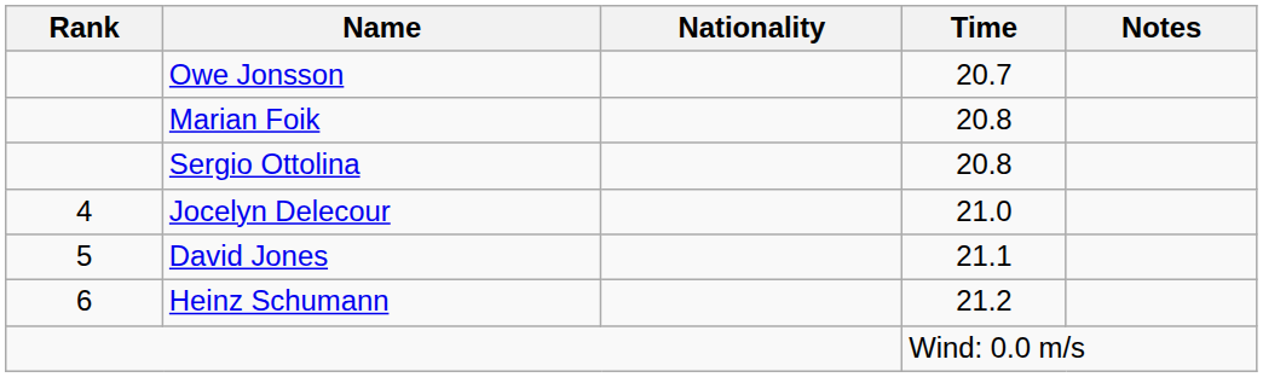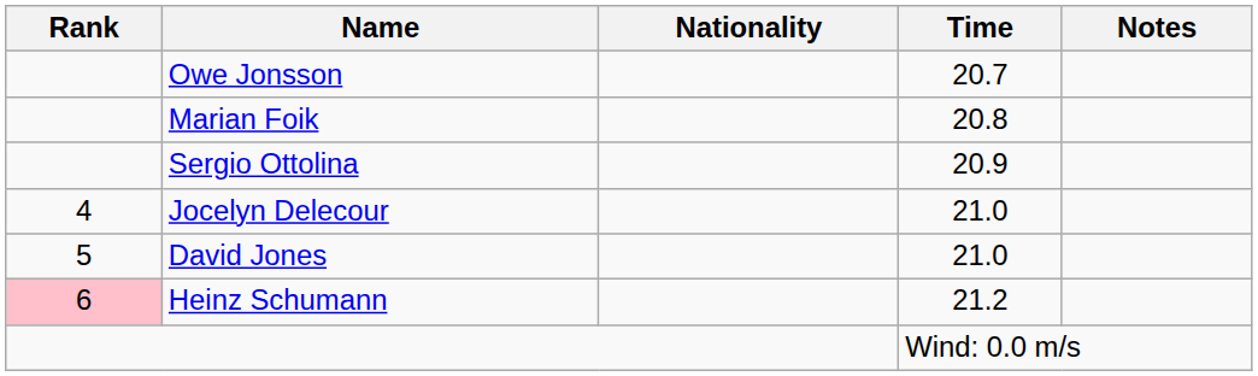Sergio Ottolina | Time: 20.8 -> 20.9
David Jones | Time: 21.1 -> 21.0
Heinz Schumann | Rank: no background -> pink background
